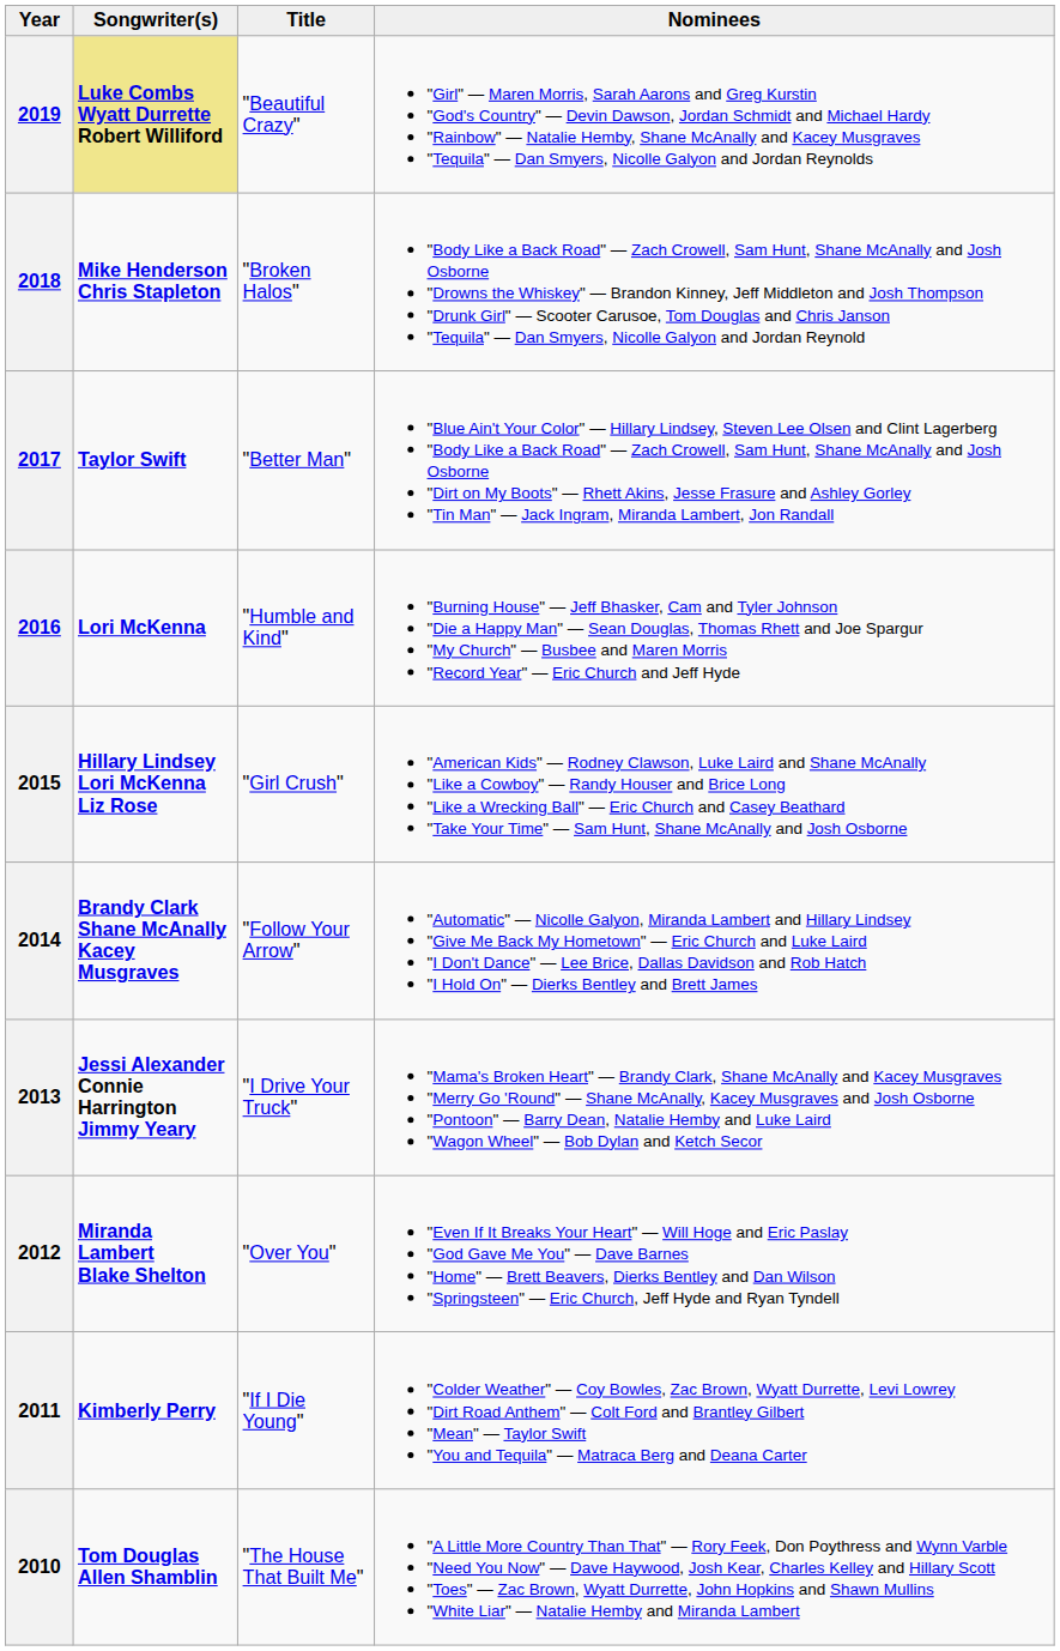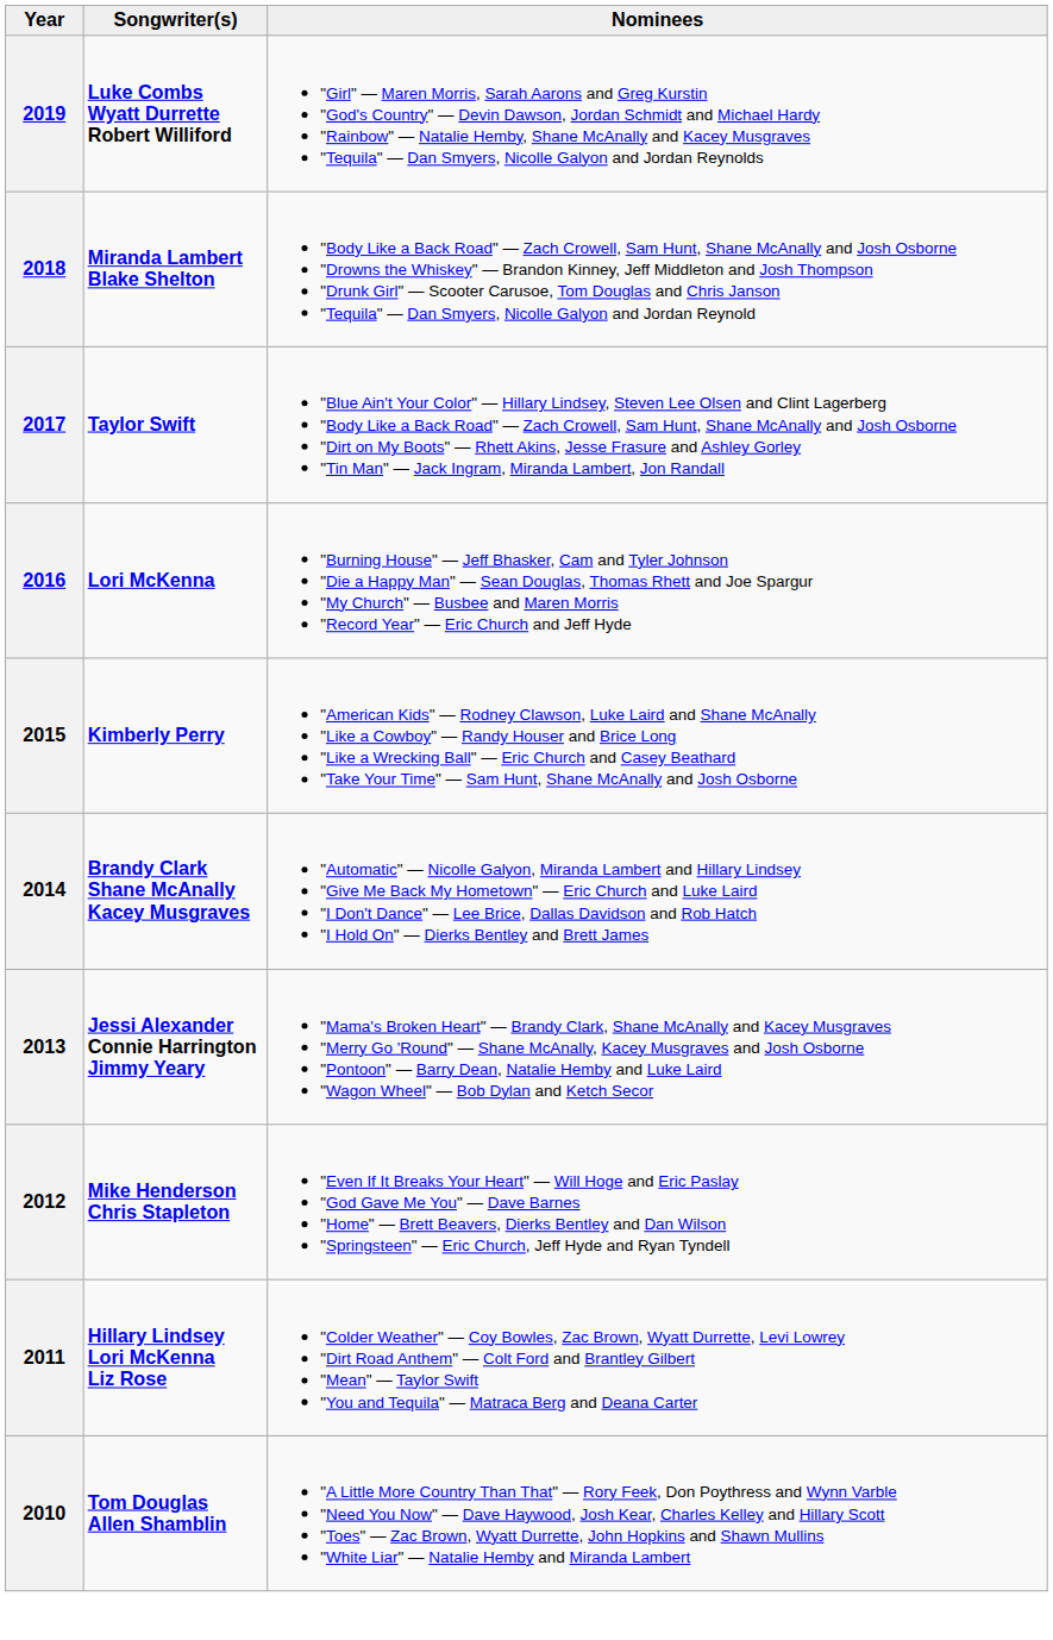- column: Title | "Beautiful Crazy" | "Broken Halos" | "Better Man" | "Humble and Kind" | "Girl Crush" | "Follow Your Arrow" | "I Drive Your Truck" | "Over You" | "If I Die Young" | "The House That Built Me"
2019 | Songwriter(s): khaki background -> no background
2018 | Songwriter(s): Mike Henderson Chris Stapleton -> Miranda Lambert Blake Shelton
2015 | Songwriter(s): Hillary Lindsey Lori McKenna Liz Rose -> Kimberly Perry
2012 | Songwriter(s): Miranda Lambert Blake Shelton -> Mike Henderson Chris Stapleton
2011 | Songwriter(s): Kimberly Perry -> Hillary Lindsey Lori McKenna Liz Rose
